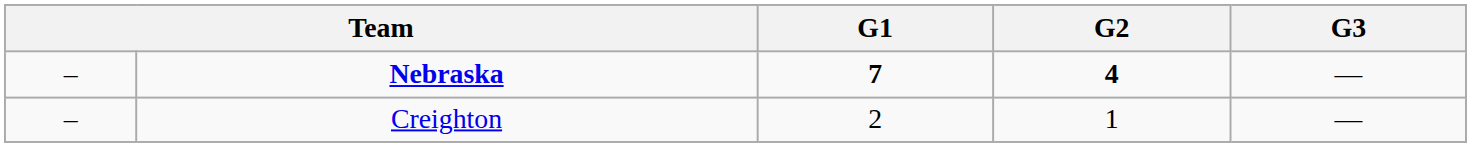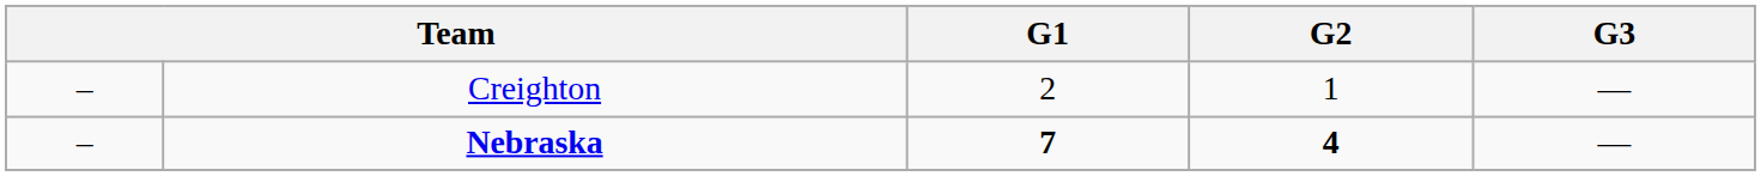rows swapped: Nebraska <-> Creighton
